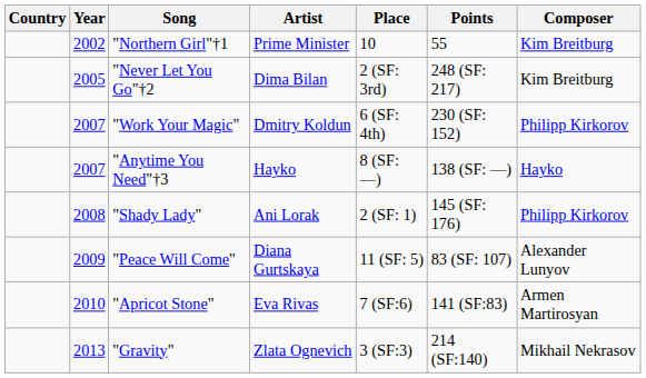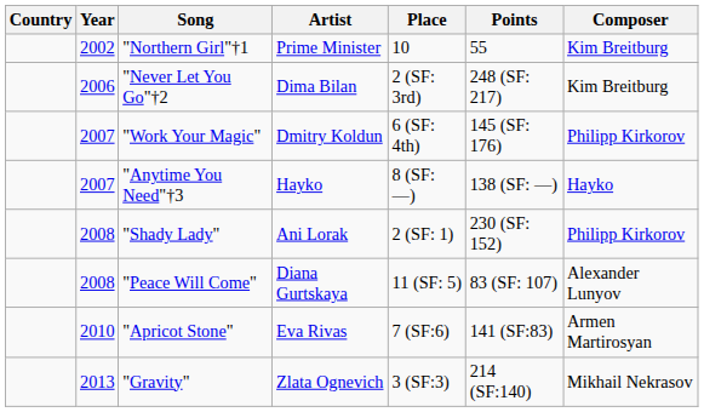"Never Let You Go"†2 | Year: 2005 -> 2006
"Work Your Magic" | Points: 230 (SF: 152) -> 145 (SF: 176)
"Shady Lady" | Points: 145 (SF: 176) -> 230 (SF: 152)
"Peace Will Come" | Year: 2009 -> 2008
